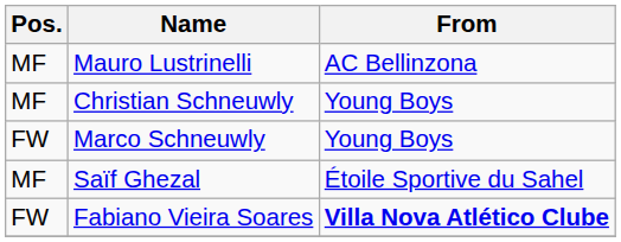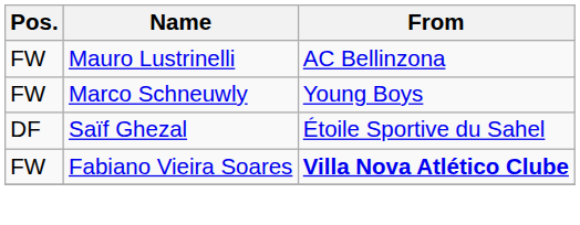Mauro Lustrinelli | Pos.: MF -> FW
- row: MF | Christian Schneuwly | Young Boys
Saïf Ghezal | Pos.: MF -> DF
